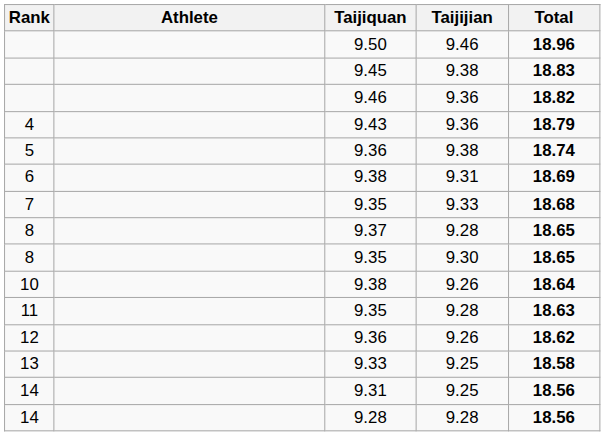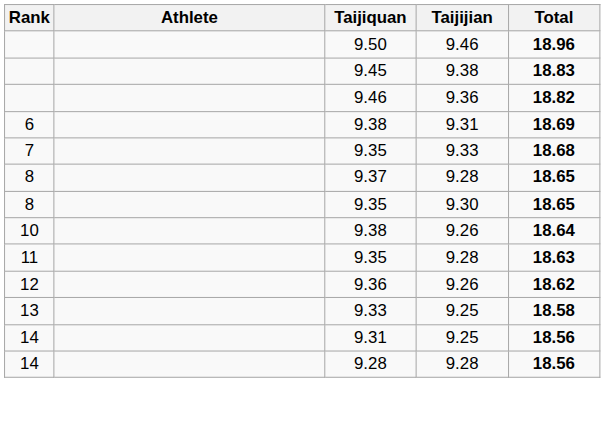- row: 4 | 9.43 | 9.36 | 18.79
- row: 5 | 9.36 | 9.38 | 18.74
